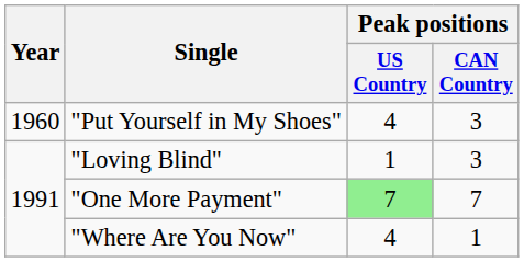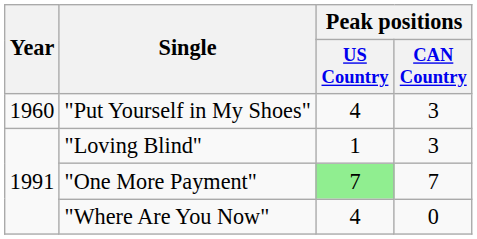"Where Are You Now" | Peak positions / CAN Country: 1 -> 0
